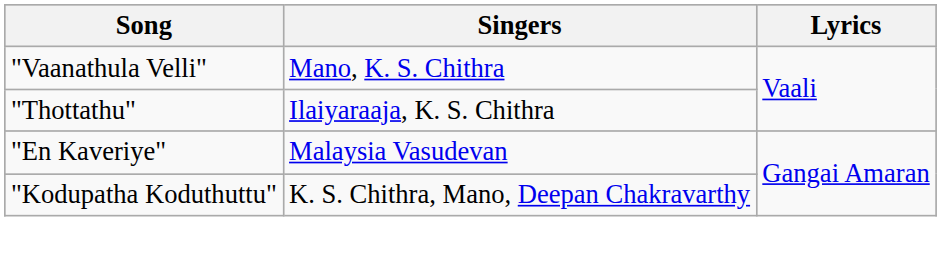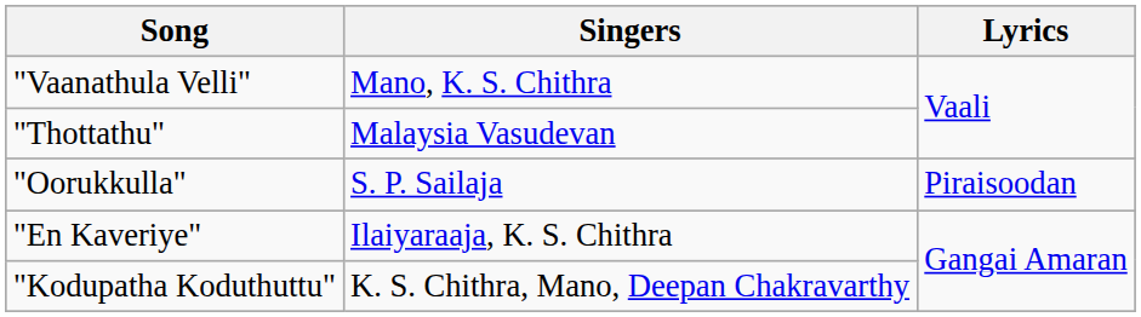"Thottathu" | Singers: Ilaiyaraaja, K. S. Chithra -> Malaysia Vasudevan
+ row: "Oorukkulla" | S. P. Sailaja | Piraisoodan
"En Kaveriye" | Singers: Malaysia Vasudevan -> Ilaiyaraaja, K. S. Chithra
